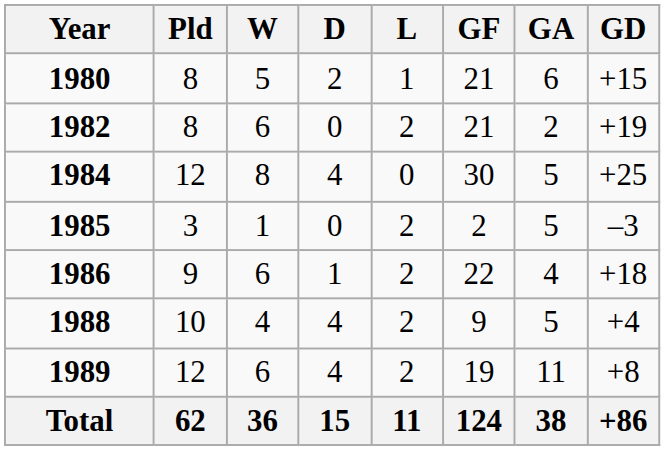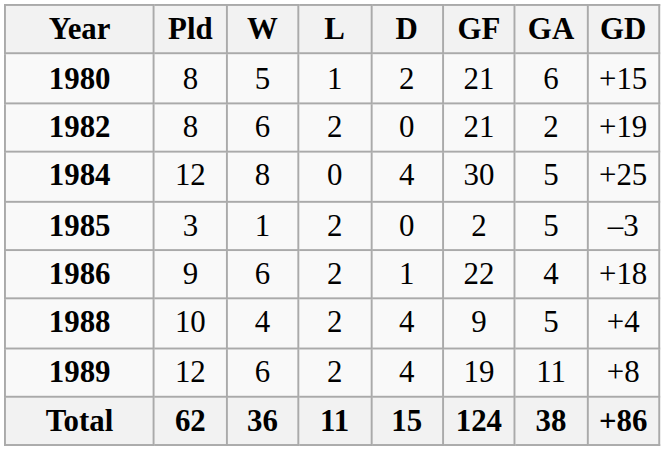columns swapped: D <-> L
